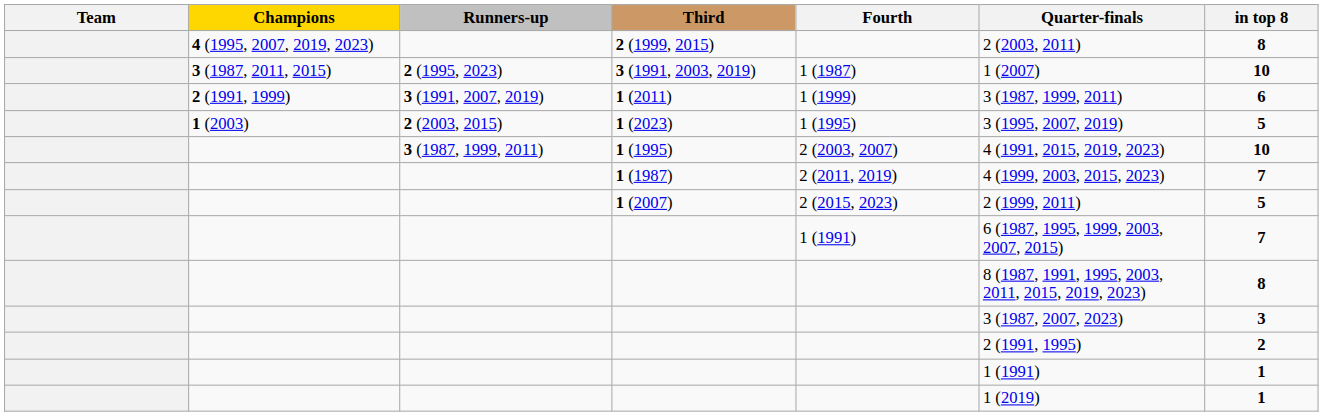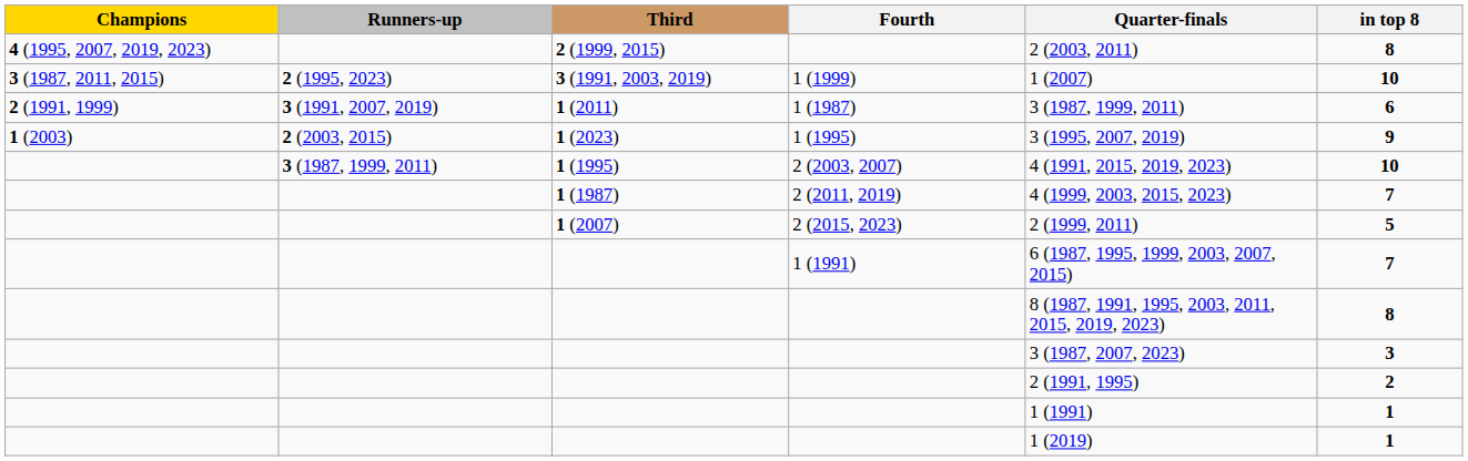- column: Team
3 (1991, 2003, 2019) | Fourth: 1 (1987) -> 1 (1999)
1 (2011) | Fourth: 1 (1999) -> 1 (1987)
1 (2023) | in top 8: 5 -> 9
